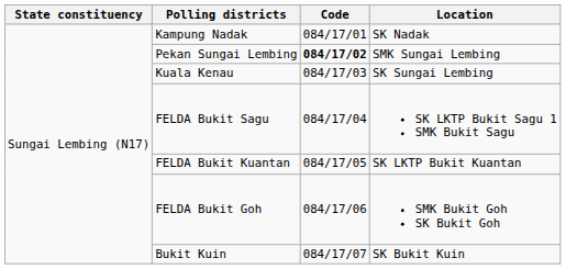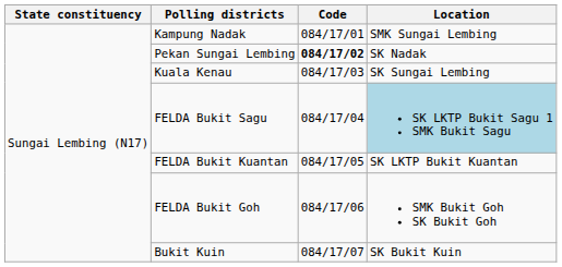Kampung Nadak | Location: SK Nadak -> SMK Sungai Lembing
Pekan Sungai Lembing | Location: SMK Sungai Lembing -> SK Nadak
FELDA Bukit Sagu | Location: no background -> lightblue background
